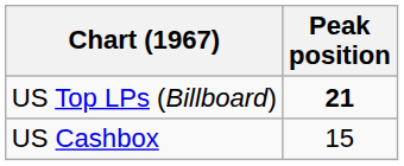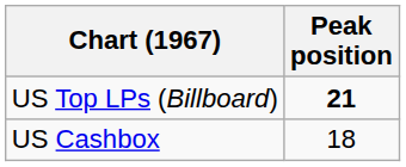US Cashbox | Peak position: 15 -> 18
